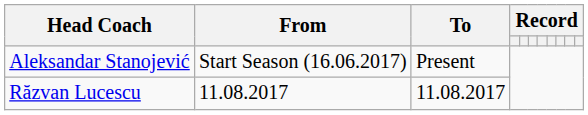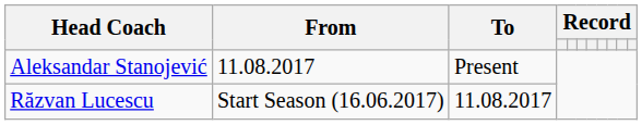Aleksandar Stanojević | From: Start Season (16.06.2017) -> 11.08.2017
Răzvan Lucescu | From: 11.08.2017 -> Start Season (16.06.2017)
